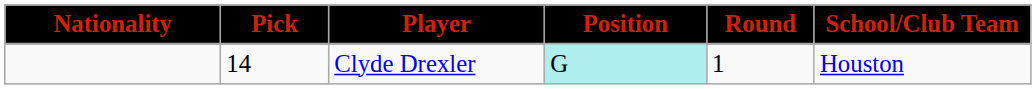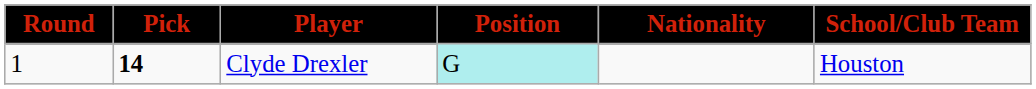columns swapped: Round <-> Nationality
Clyde Drexler | Pick: normal -> bold
